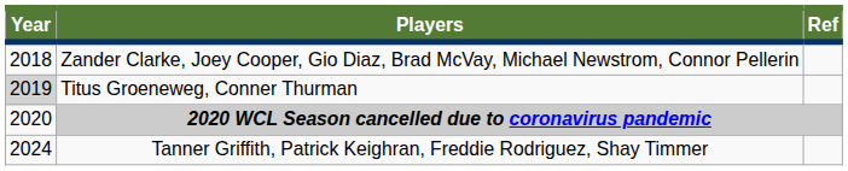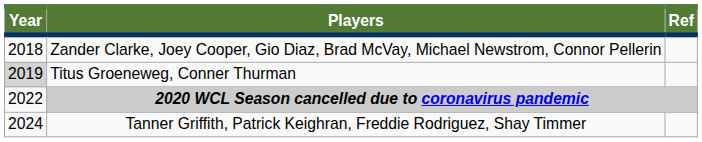2020 WCL Season cancelled due to coronavirus pandemic | Year: 2020 -> 2022
